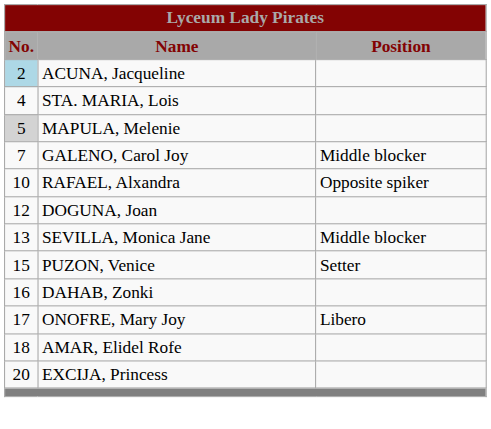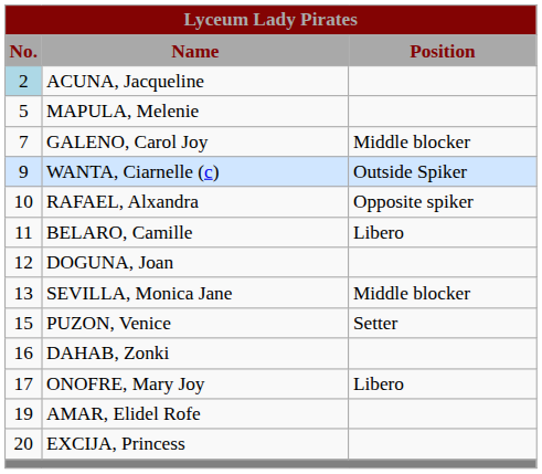- row: 4 | STA. MARIA, Lois
MAPULA, Melenie | No.: lightgrey background -> no background
+ row: 9 | WANTA, Ciarnelle (c) | Outside Spiker
+ row: 11 | BELARO, Camille | Libero
AMAR, Elidel Rofe | No.: 18 -> 19
